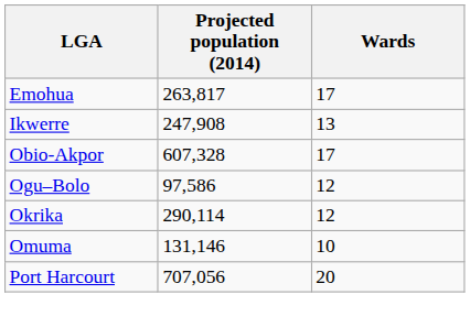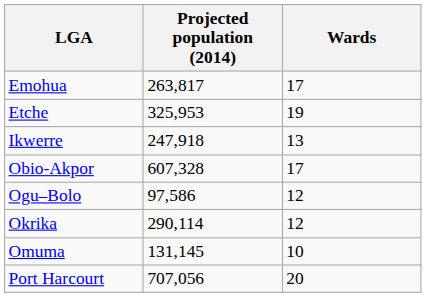+ row: Etche | 325,953 | 19
Ikwerre | Projected population (2014): 247,908 -> 247,918
Omuma | Projected population (2014): 131,146 -> 131,145
